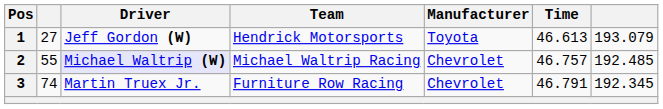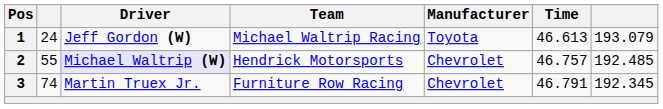1 | column 2: 27 -> 24
1 | Team: Hendrick Motorsports -> Michael Waltrip Racing
2 | Team: Michael Waltrip Racing -> Hendrick Motorsports
